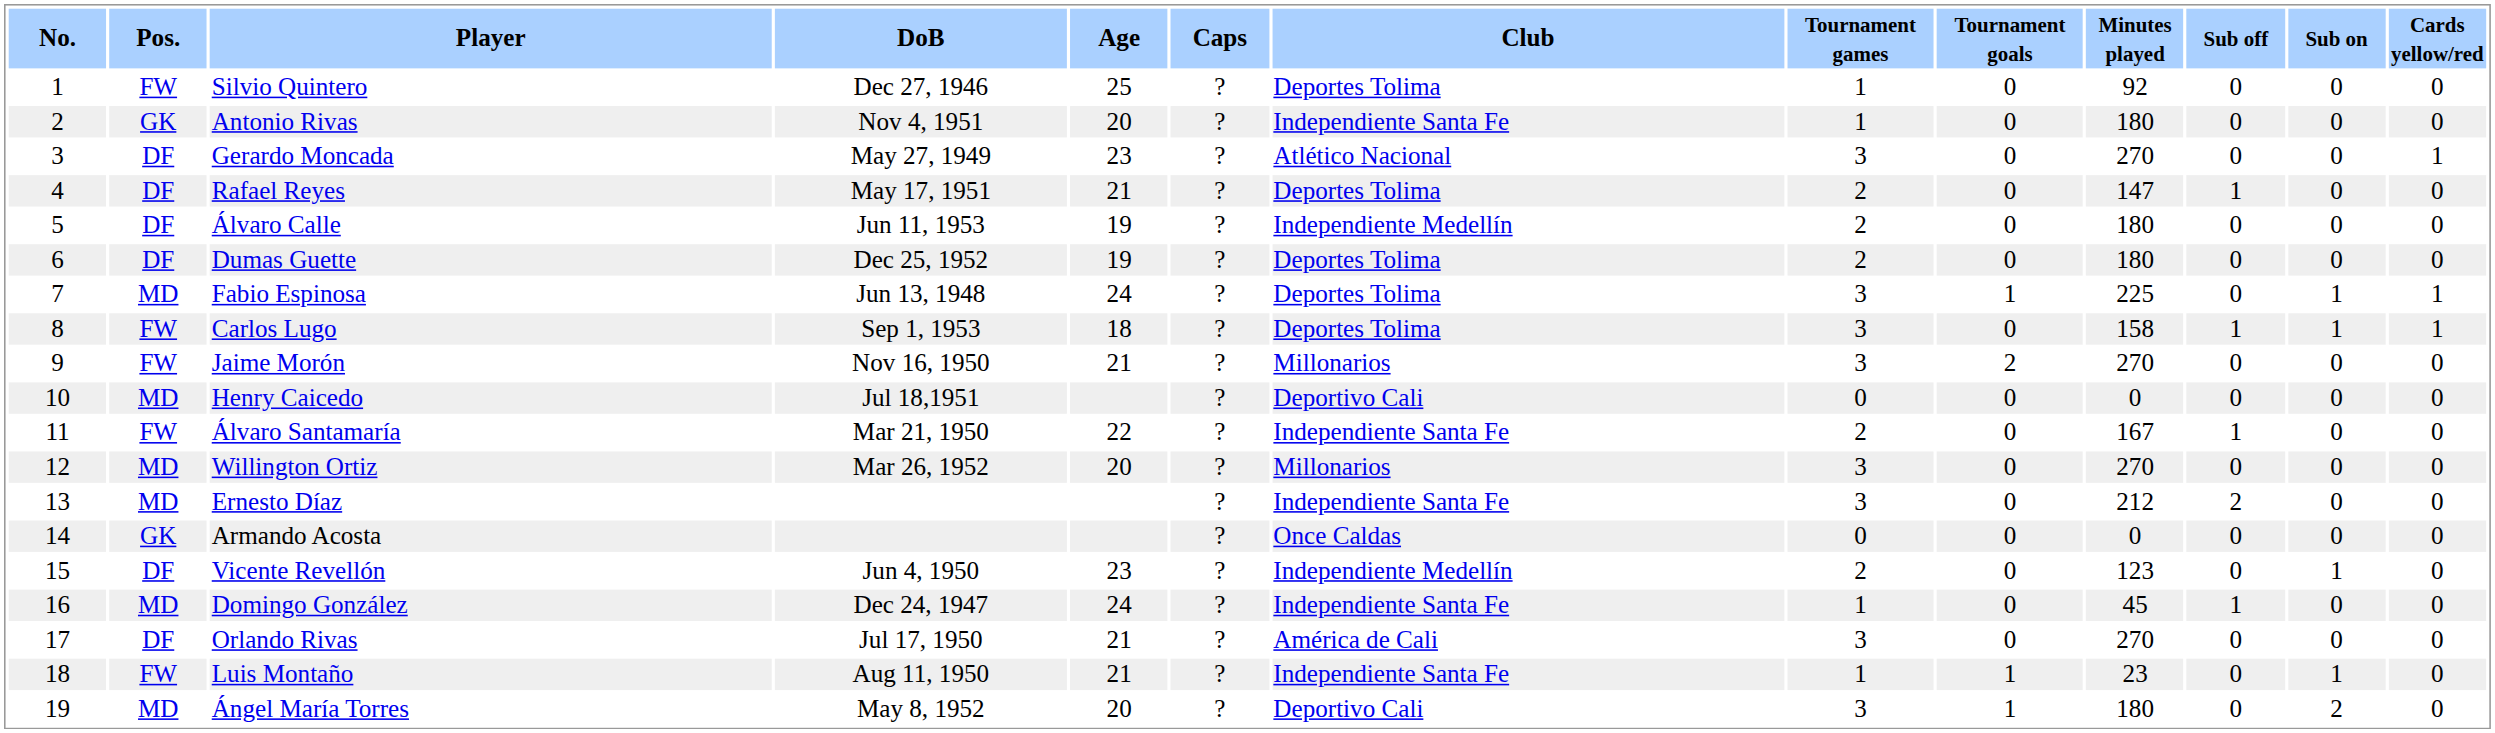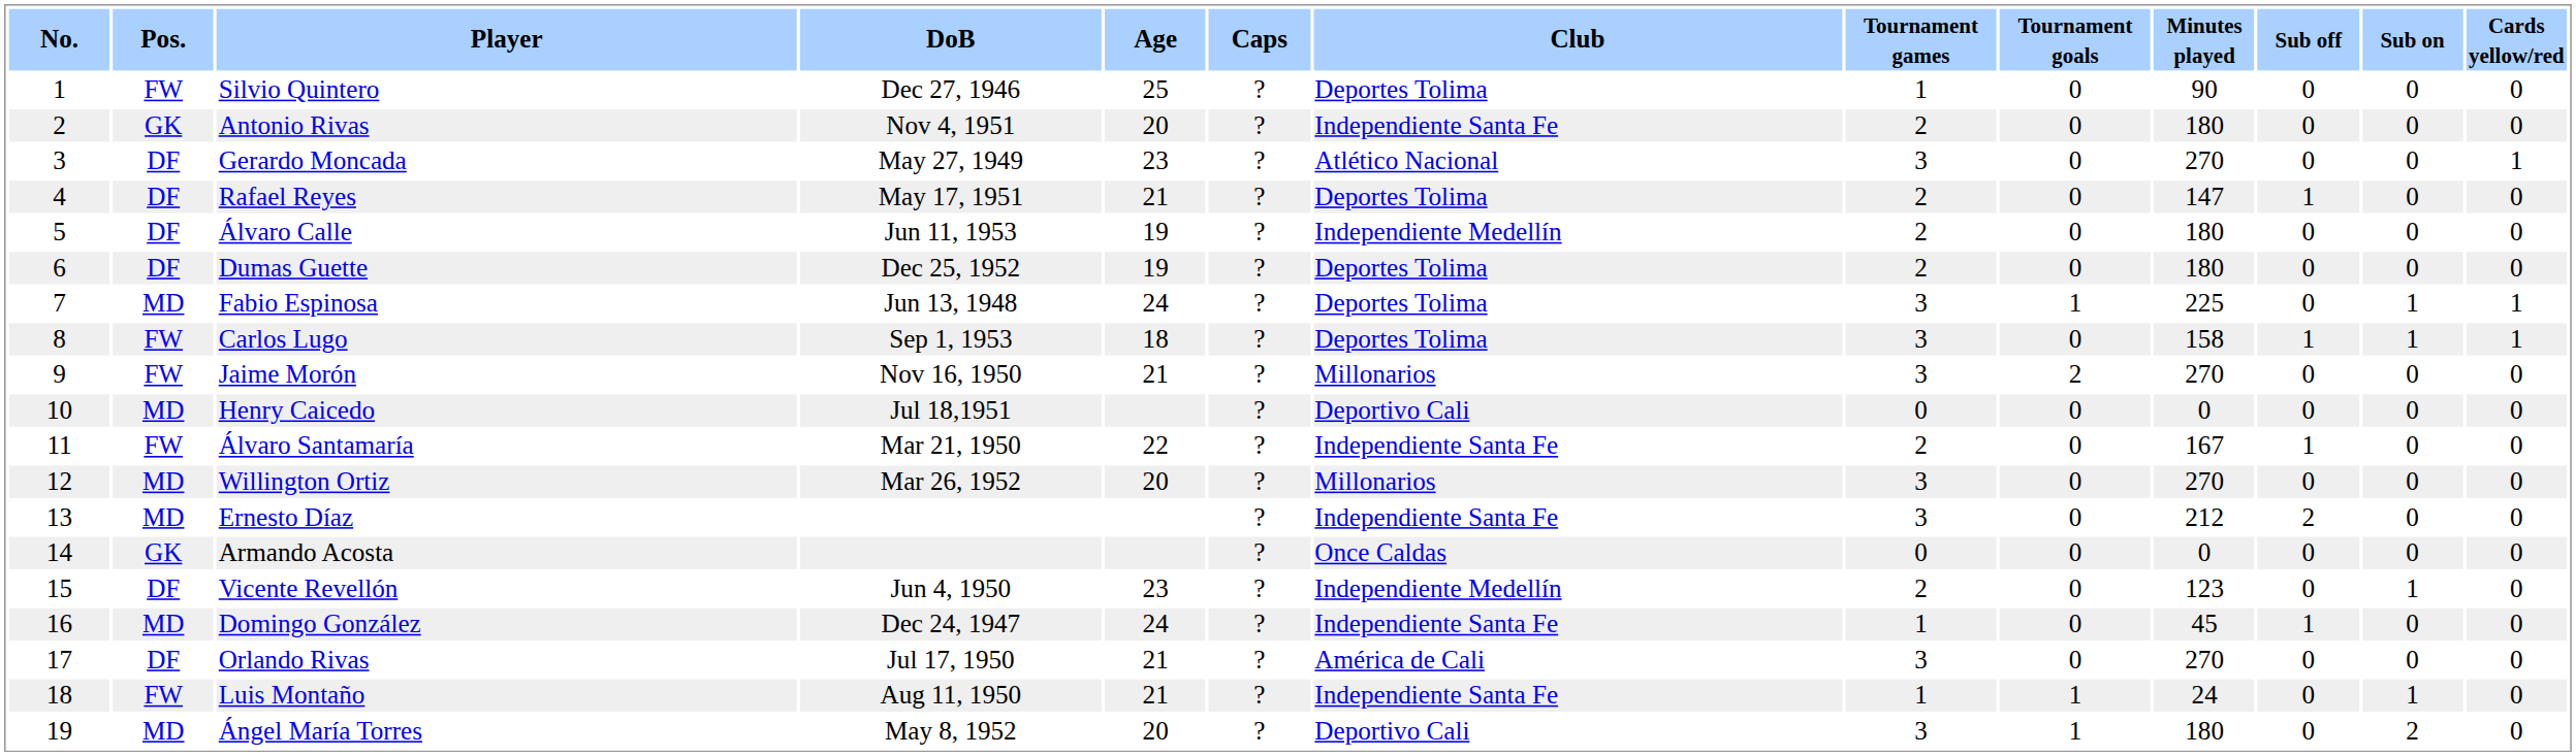Silvio Quintero | Minutes played: 92 -> 90
Antonio Rivas | Tournament games: 1 -> 2
Luis Montaño | Minutes played: 23 -> 24
